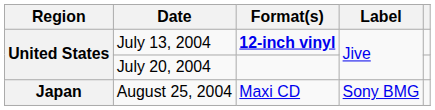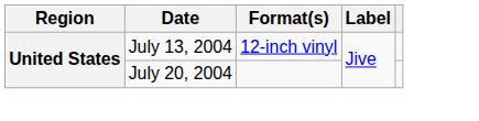July 13, 2004 | Format(s): bold -> normal
- row: Japan | August 25, 2004 | Maxi CD | Sony BMG
